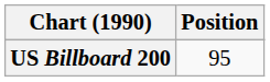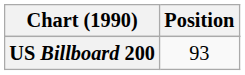US Billboard 200 | Position: 95 -> 93
